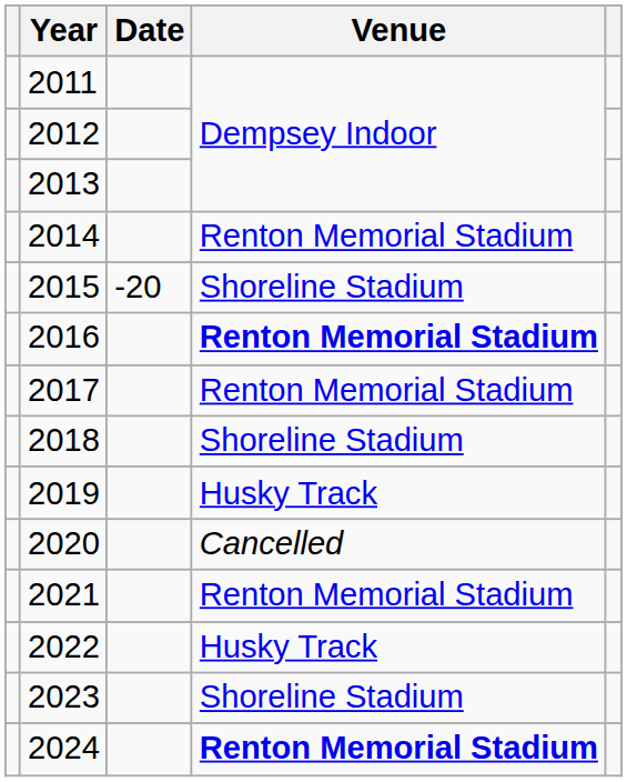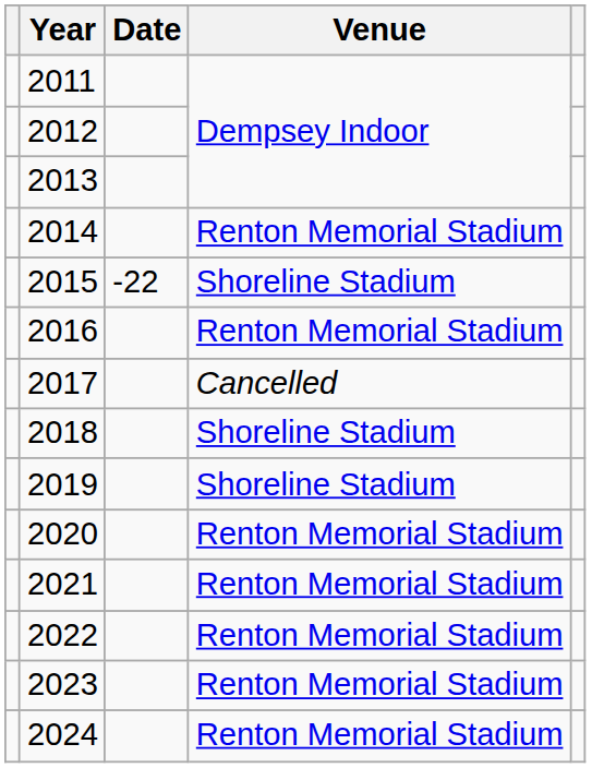2015 | Date: -20 -> -22
2016 | Venue: bold -> normal
2017 | Venue: Renton Memorial Stadium -> Cancelled
2019 | Venue: Husky Track -> Shoreline Stadium
2020 | Venue: Cancelled -> Renton Memorial Stadium
2022 | Venue: Husky Track -> Renton Memorial Stadium
2023 | Venue: Shoreline Stadium -> Renton Memorial Stadium
2024 | Venue: bold -> normal
